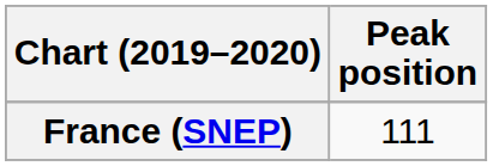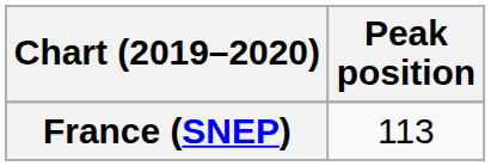France (SNEP) | Peak position: 111 -> 113
